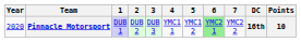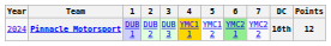Pinnacle Motorsport | Year: 2020 -> 2024
Pinnacle Motorsport | 4: no background -> gold background
Pinnacle Motorsport | Points: 10 -> 12
